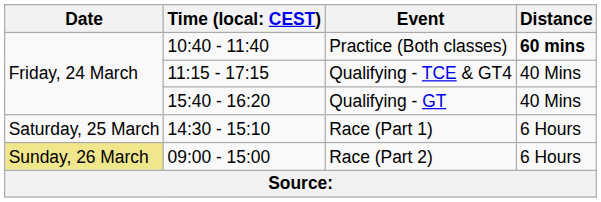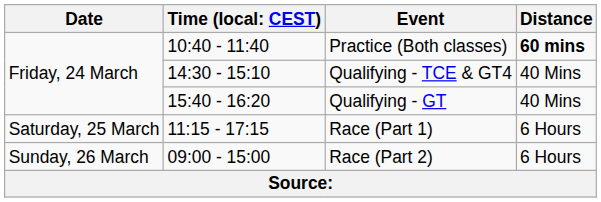Qualifying - TCE & GT4 | column 2: 11:15 - 17:15 -> 14:30 - 15:10
Race (Part 1) | column 2: 14:30 - 15:10 -> 11:15 - 17:15
Race (Part 2) | Date: khaki background -> no background
